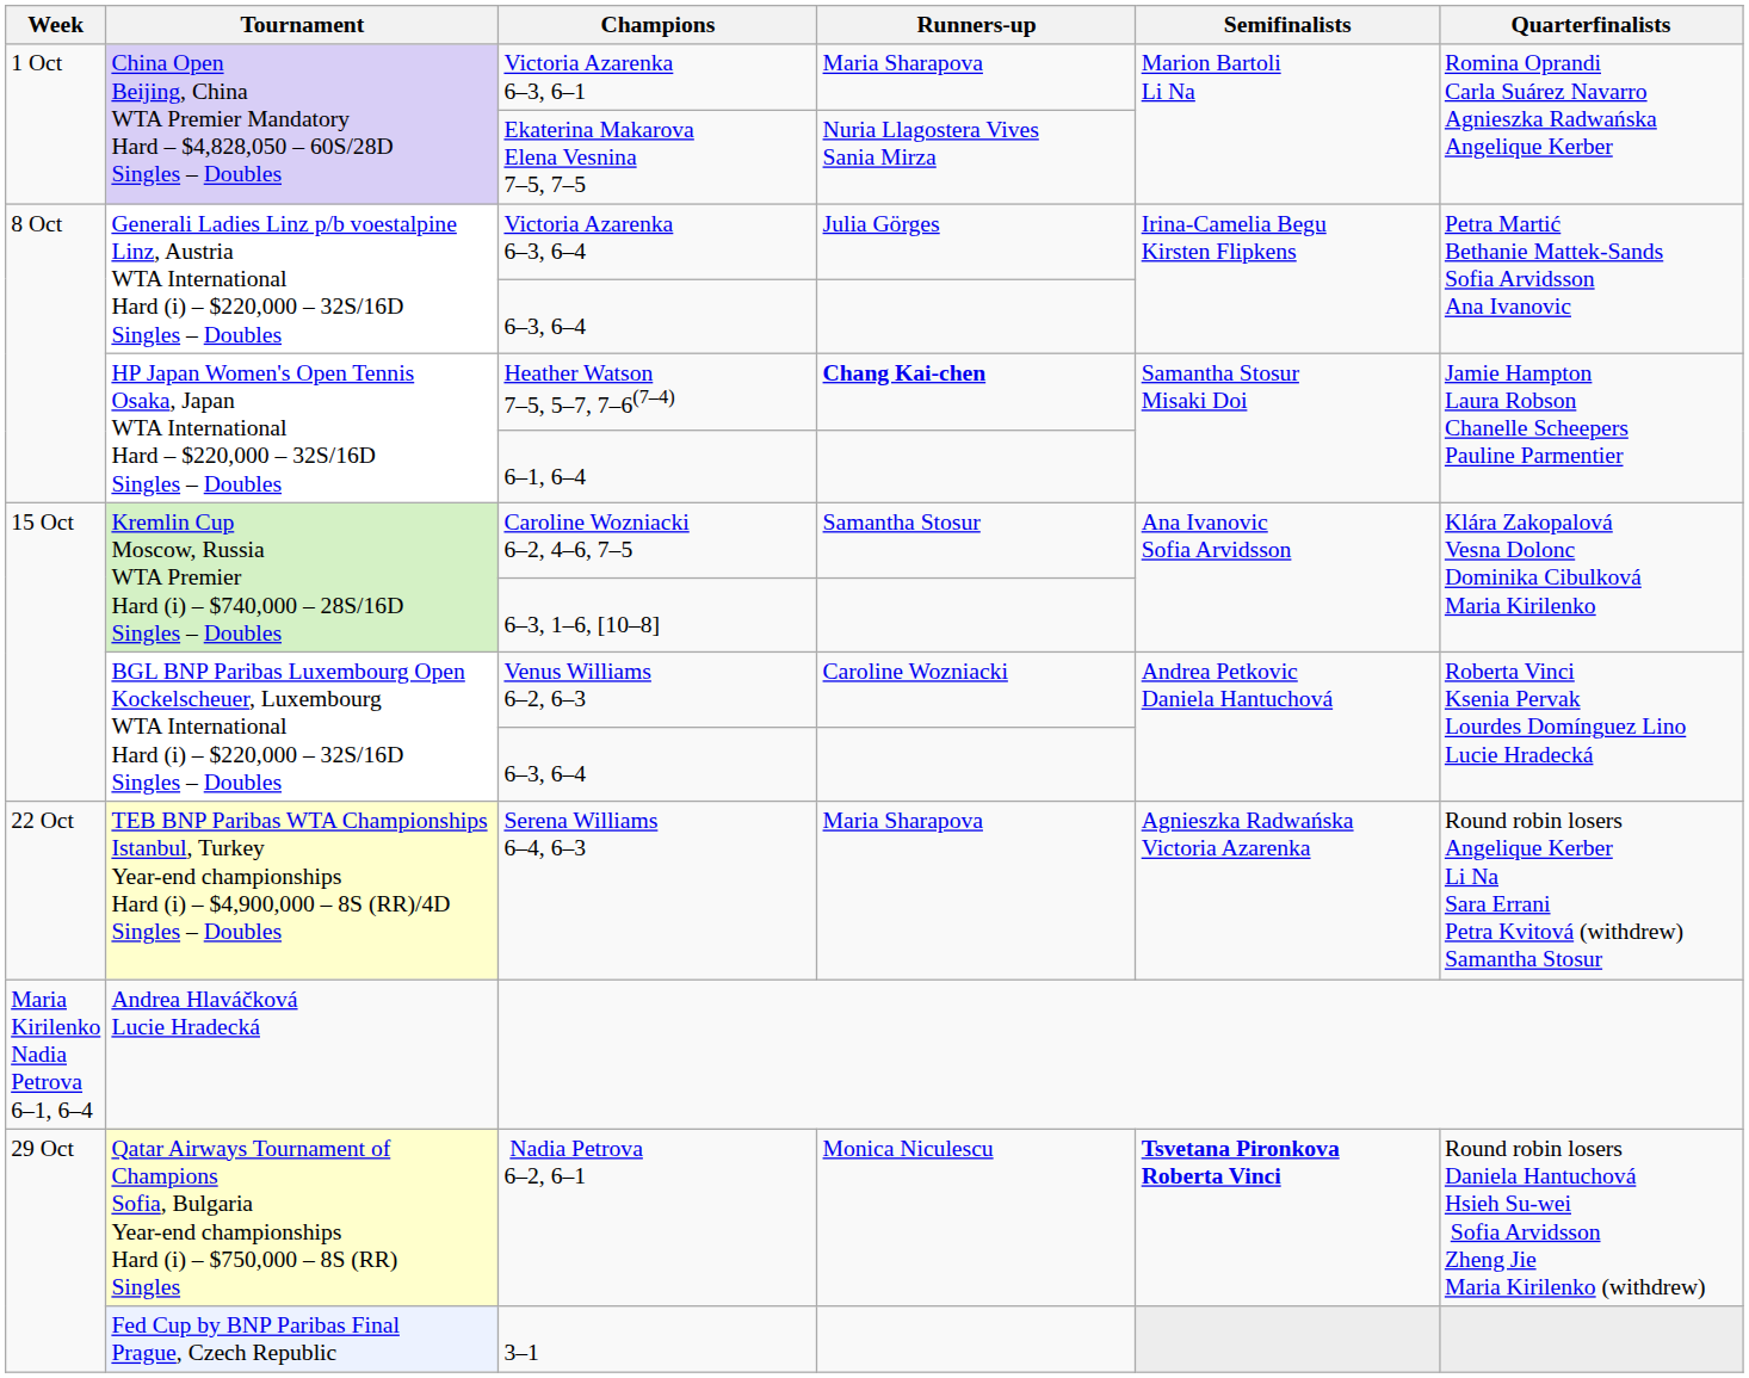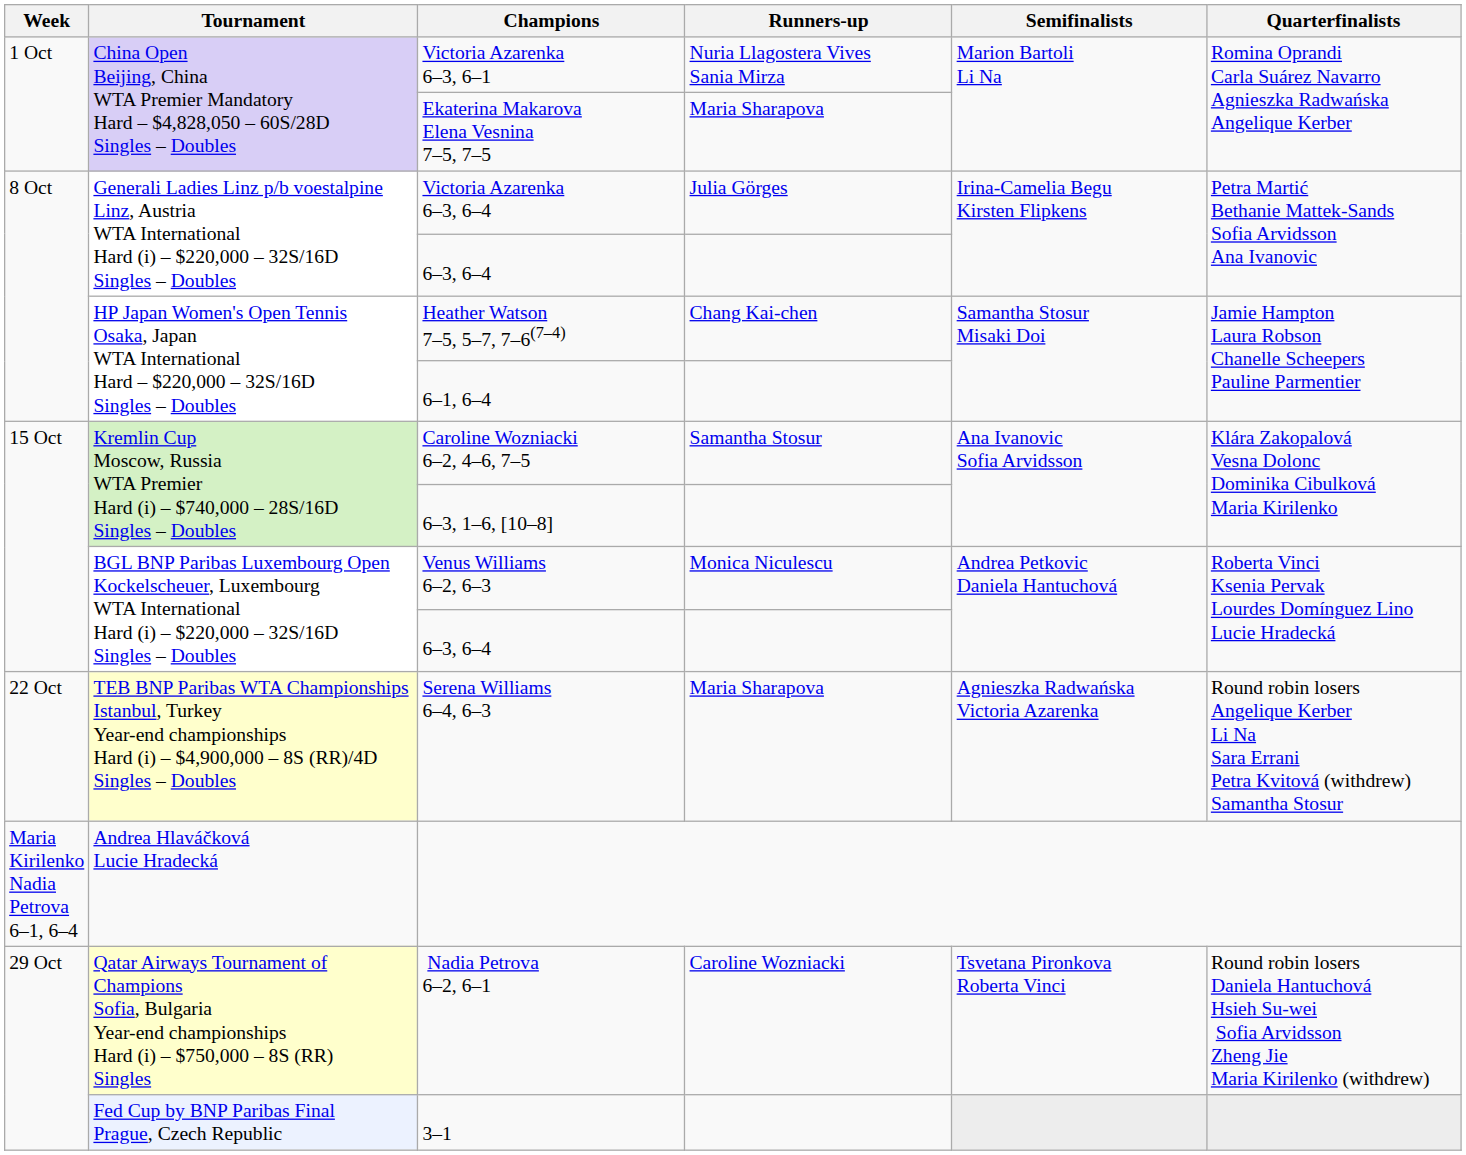Victoria Azarenka 6–3, 6–1 | Runners-up: Maria Sharapova -> Nuria Llagostera Vives Sania Mirza
Ekaterina Makarova Elena Vesnina 7–5, 7–5 | Runners-up: Nuria Llagostera Vives Sania Mirza -> Maria Sharapova
Heather Watson 7–5, 5–7, 7–6(7–4) | Runners-up: bold -> normal
Venus Williams 6–2, 6–3 | Runners-up: Caroline Wozniacki -> Monica Niculescu
Nadia Petrova 6–2, 6–1 | Runners-up: Monica Niculescu -> Caroline Wozniacki
Nadia Petrova 6–2, 6–1 | Semifinalists: bold -> normal
